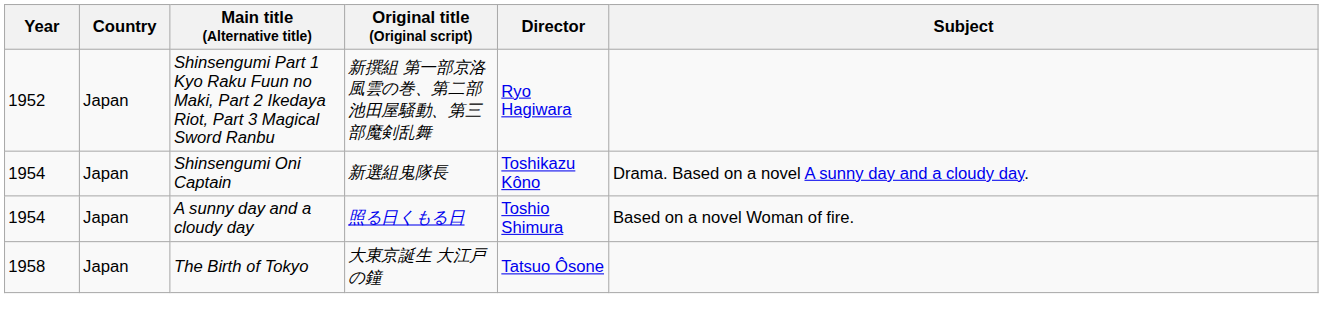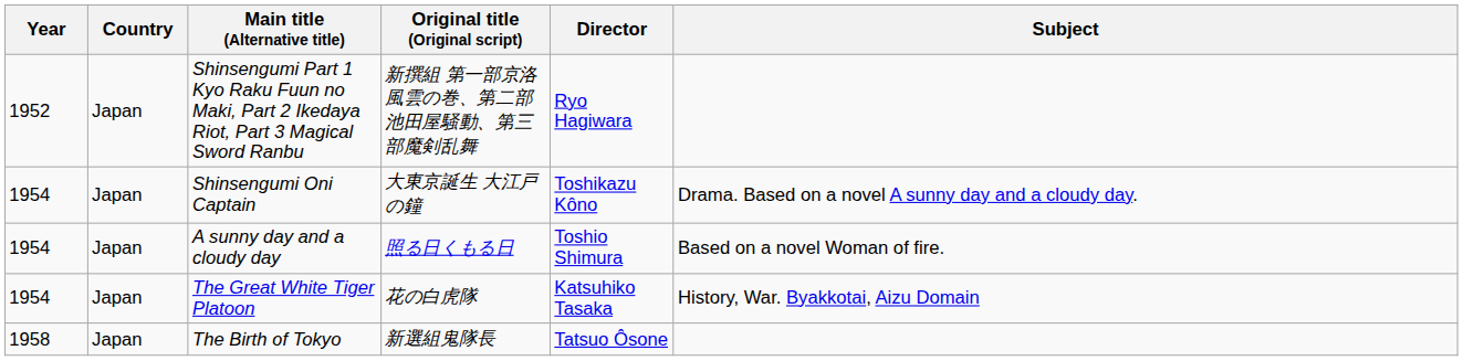Shinsengumi Oni Captain | Original title (Original script): 新選組鬼隊長 -> 大東京誕生 大江戸の鐘
+ row: 1954 | Japan | The Great White Tiger Platoon | 花の白虎隊 | Katsuhiko Tasaka | History, War. Byakkotai, Aizu Domain
The Birth of Tokyo | Original title (Original script): 大東京誕生 大江戸の鐘 -> 新選組鬼隊長
